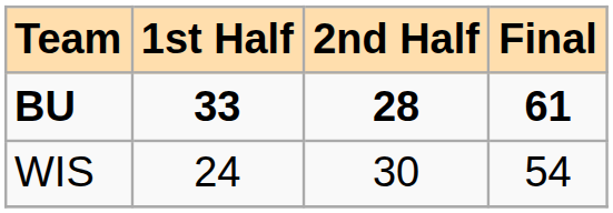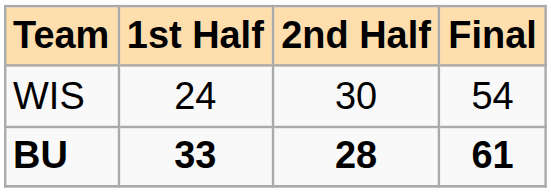rows swapped: WIS <-> BU
